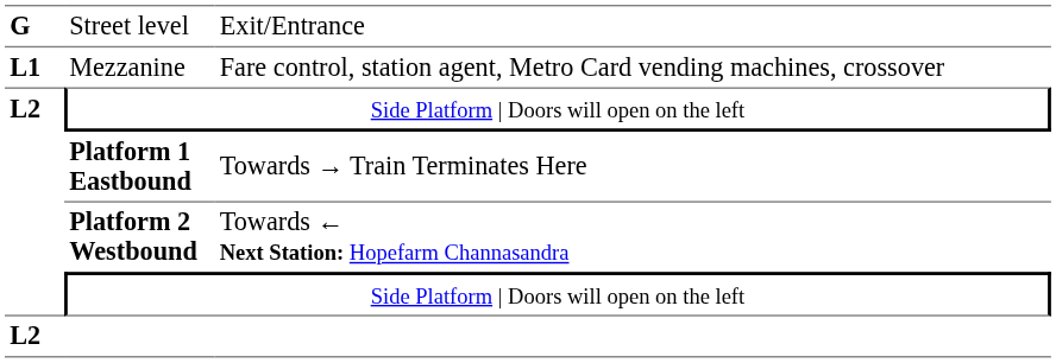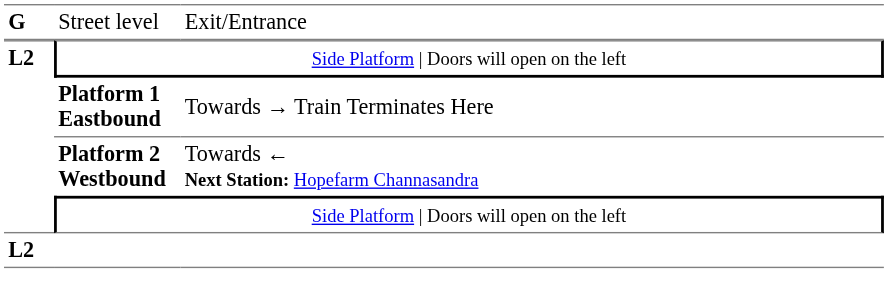- row: L1 | Mezzanine | Fare control, station agent, Metro Card vending machines, crossover
